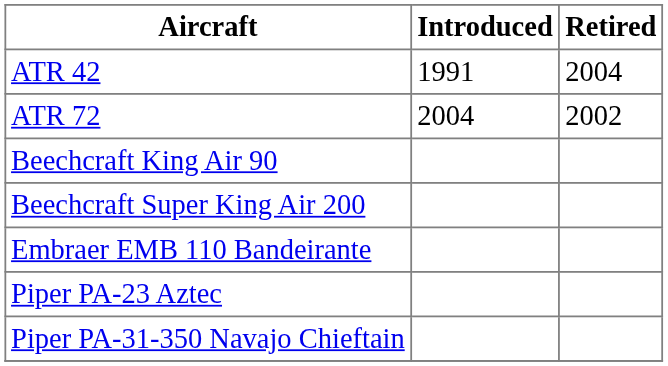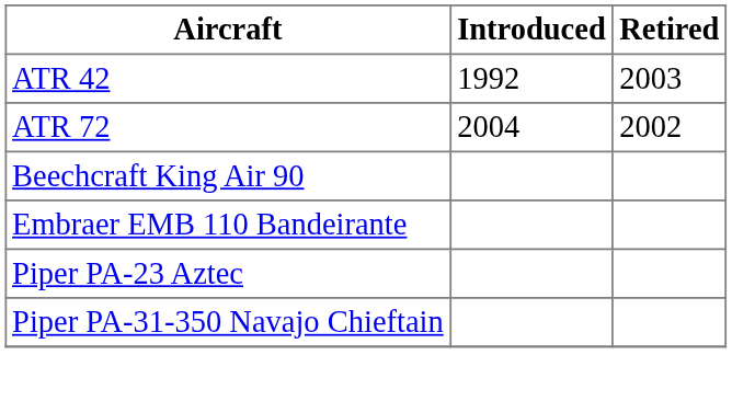ATR 42 | Introduced: 1991 -> 1992
ATR 42 | Retired: 2004 -> 2003
- row: Beechcraft Super King Air 200
